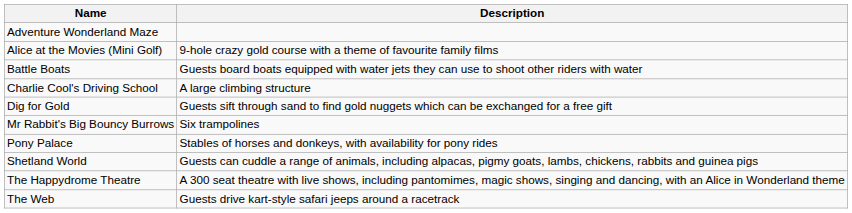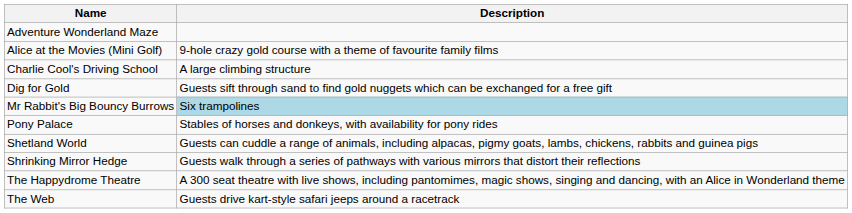- row: Battle Boats | Guests board boats equipped with water jets they can use to shoot other riders with water
Mr Rabbit's Big Bouncy Burrows | Description: no background -> lightblue background
+ row: Shrinking Mirror Hedge | Guests walk through a series of pathways with various mirrors that distort their reflections
